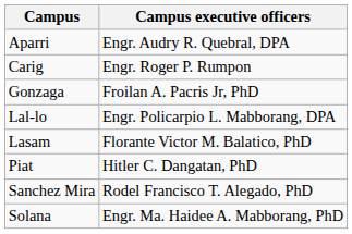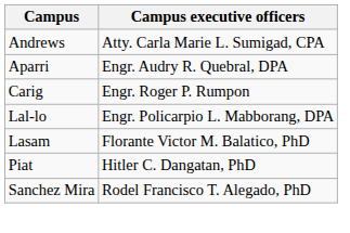+ row: Andrews | Atty. Carla Marie L. Sumigad, CPA
- row: Gonzaga | Froilan A. Pacris Jr, PhD
- row: Solana | Engr. Ma. Haidee A. Mabborang, PhD
